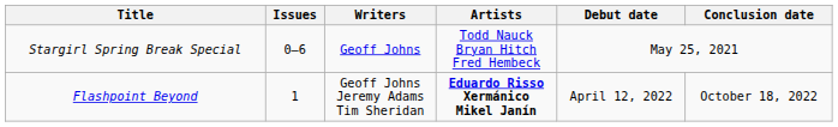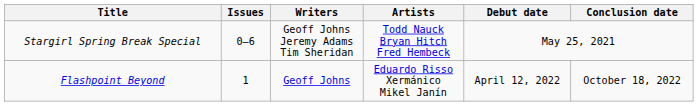Stargirl Spring Break Special | Writers: Geoff Johns -> Geoff Johns Jeremy Adams Tim Sheridan
Flashpoint Beyond | Writers: Geoff Johns Jeremy Adams Tim Sheridan -> Geoff Johns
Flashpoint Beyond | Artists: bold -> normal
